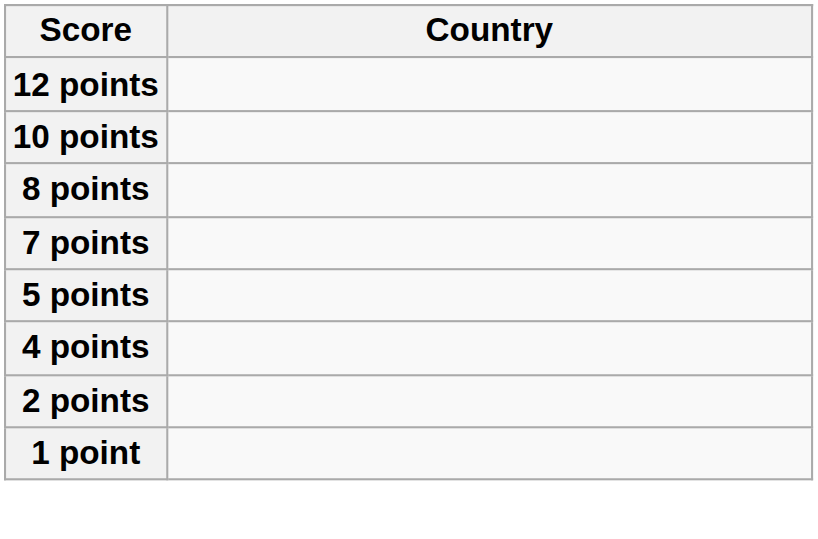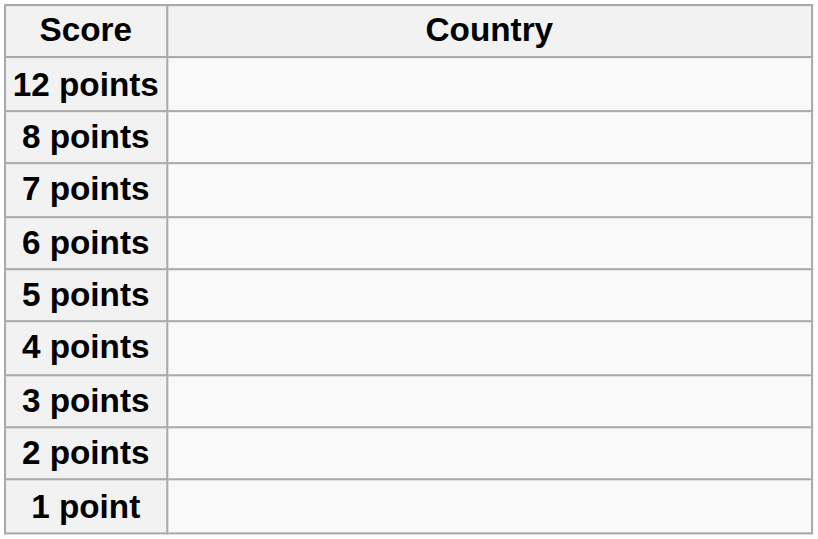- row: 10 points
+ row: 6 points
+ row: 3 points
